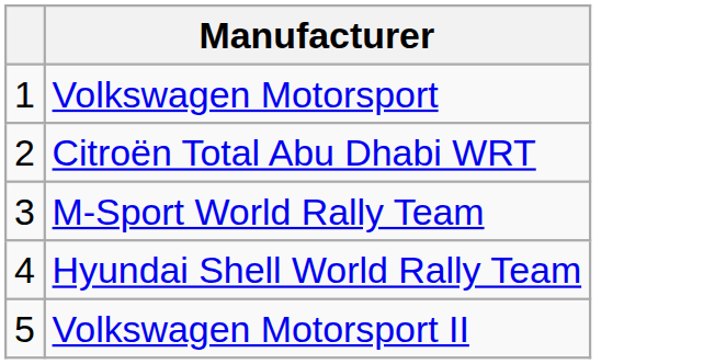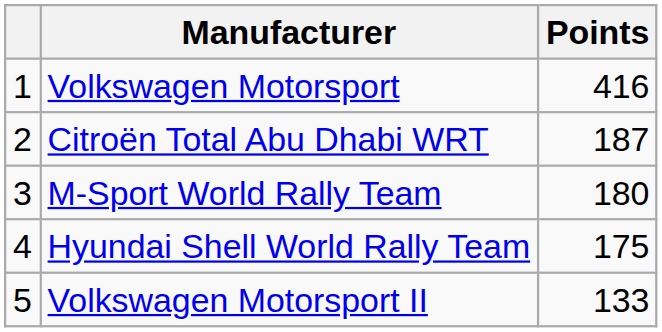+ column: Points | 416 | 187 | 180 | 175 | 133
